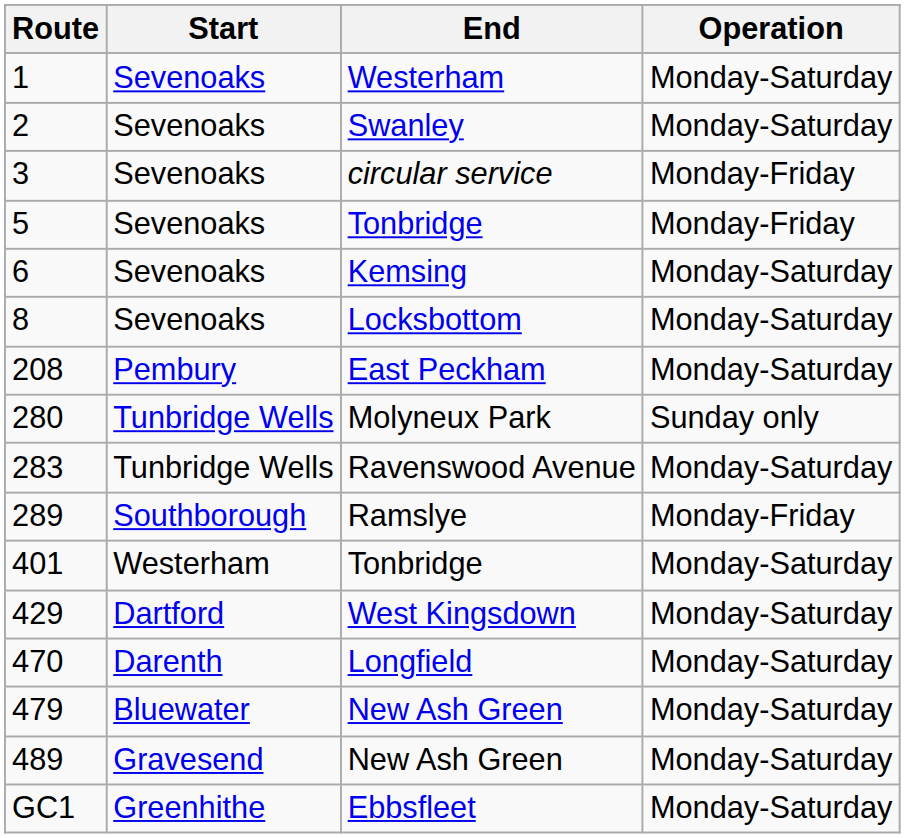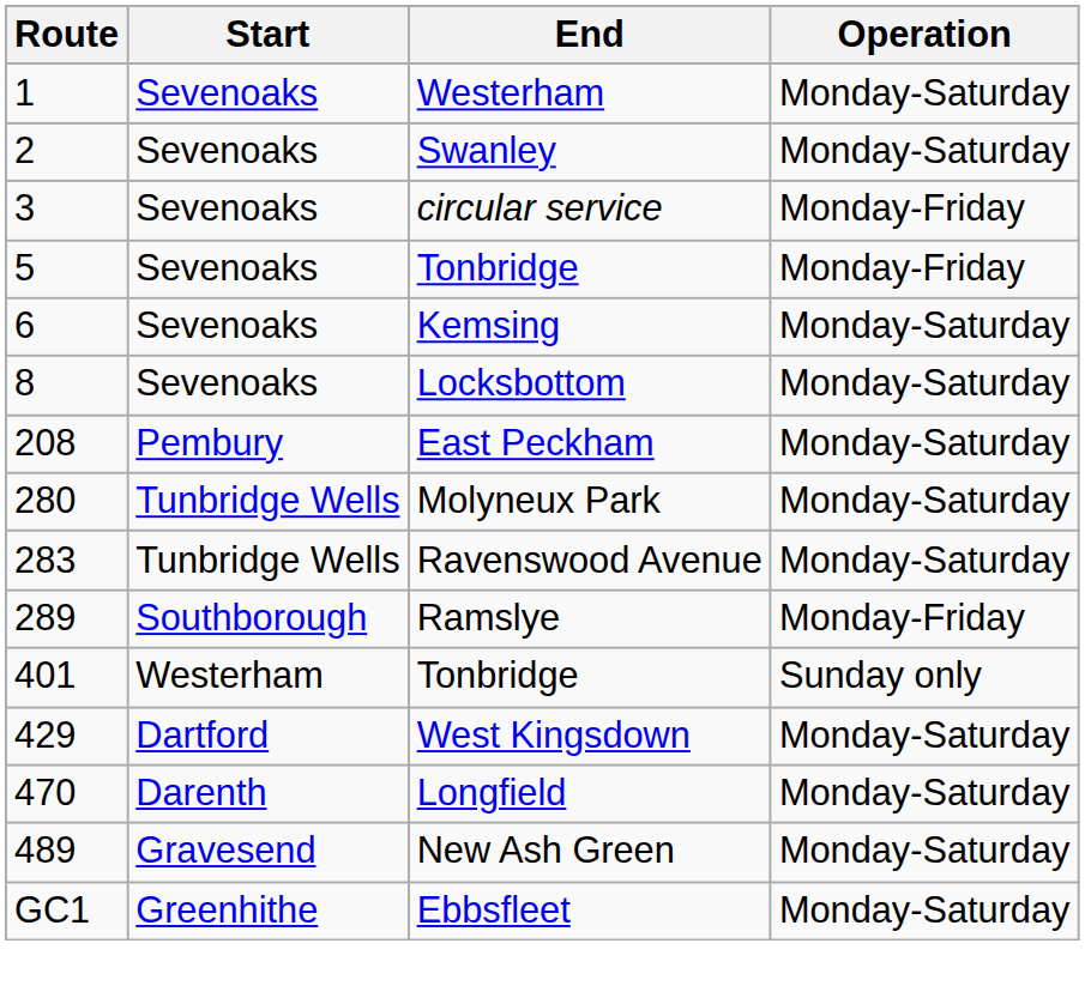280 | Operation: Sunday only -> Monday-Saturday
401 | Operation: Monday-Saturday -> Sunday only
- row: 479 | Bluewater | New Ash Green | Monday-Saturday
